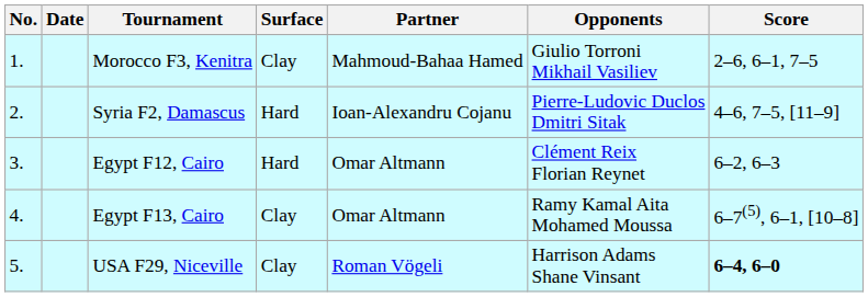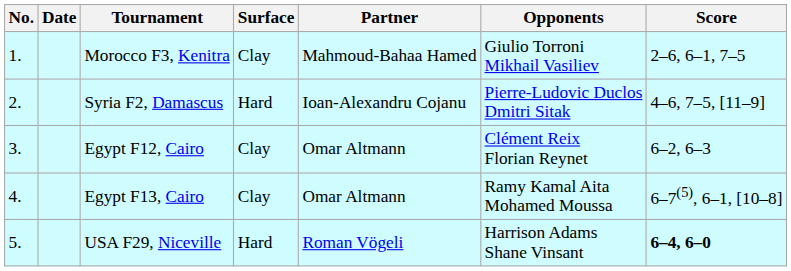Egypt F12, Cairo | Surface: Hard -> Clay
USA F29, Niceville | Surface: Clay -> Hard
